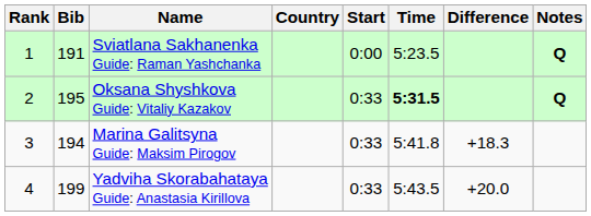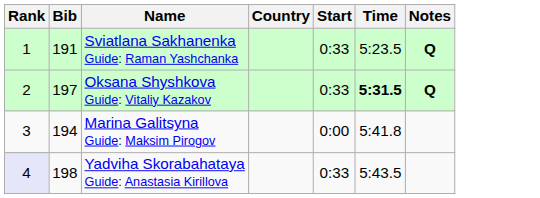- column: Difference | +18.3 | +20.0
Sviatlana Sakhanenka Guide: Raman Yashchanka | Start: 0:00 -> 0:33
Oksana Shyshkova Guide: Vitaliy Kazakov | Bib: 195 -> 197
Marina Galitsyna Guide: Maksim Pirogov | Start: 0:33 -> 0:00
Yadviha Skorabahataya Guide: Anastasia Kirillova | Rank: no background -> lavender background
Yadviha Skorabahataya Guide: Anastasia Kirillova | Bib: 199 -> 198
